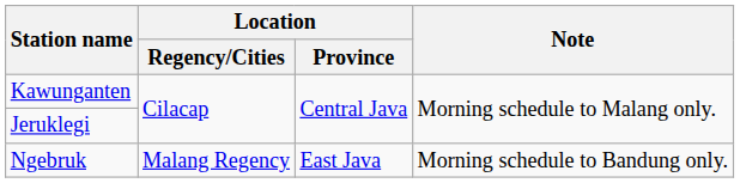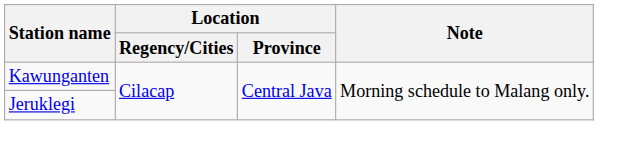- row: Ngebruk | Malang Regency | East Java | Morning schedule to Bandung only.
